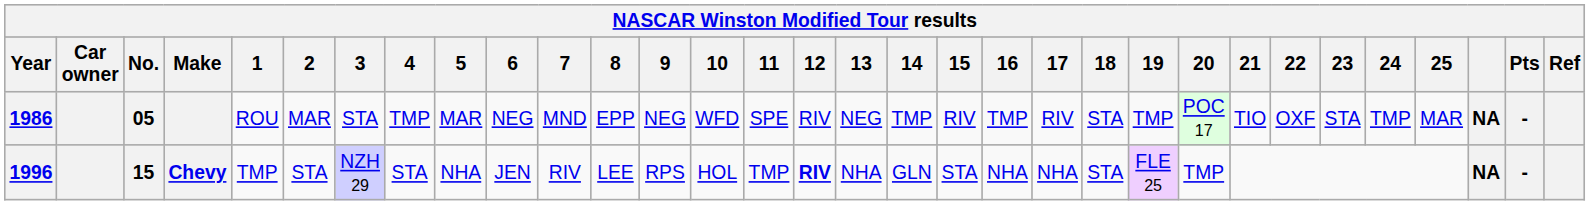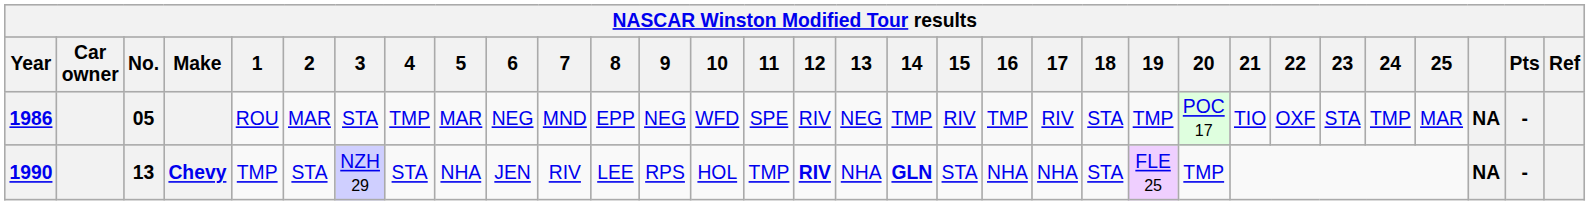Chevy | Year: 1996 -> 1990
Chevy | No.: 15 -> 13
Chevy | 14: normal -> bold
